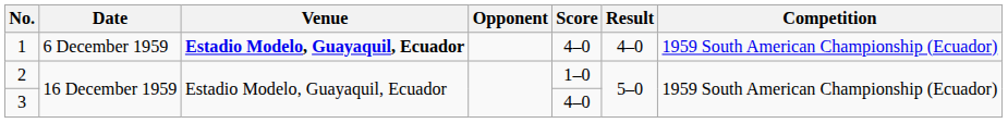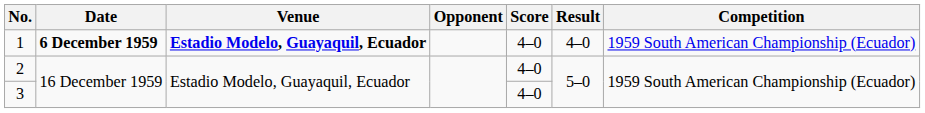1 | Date: normal -> bold
2 | Score: 1–0 -> 4–0
